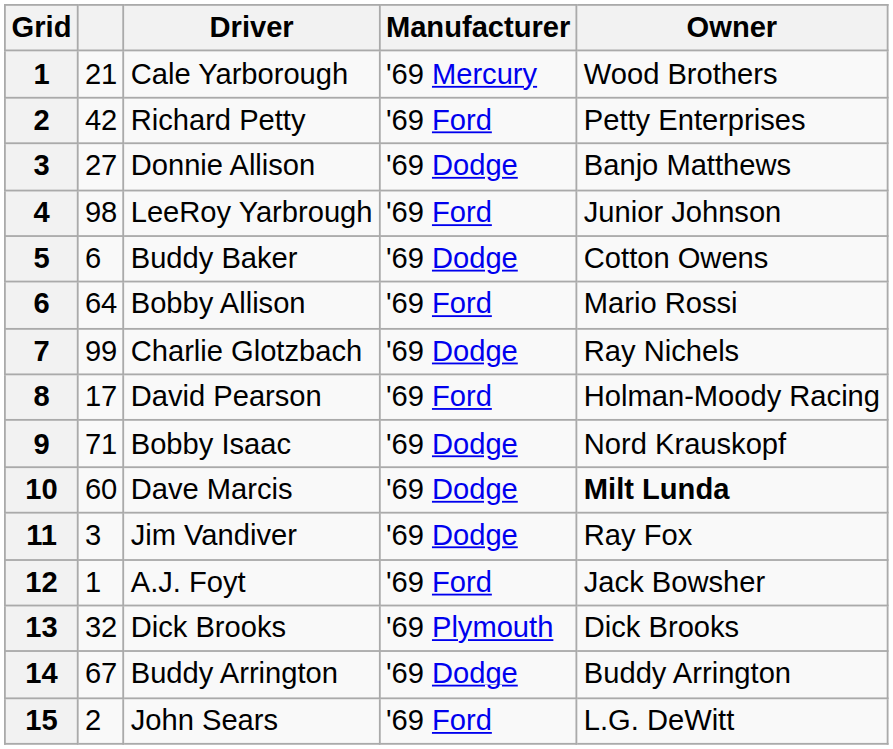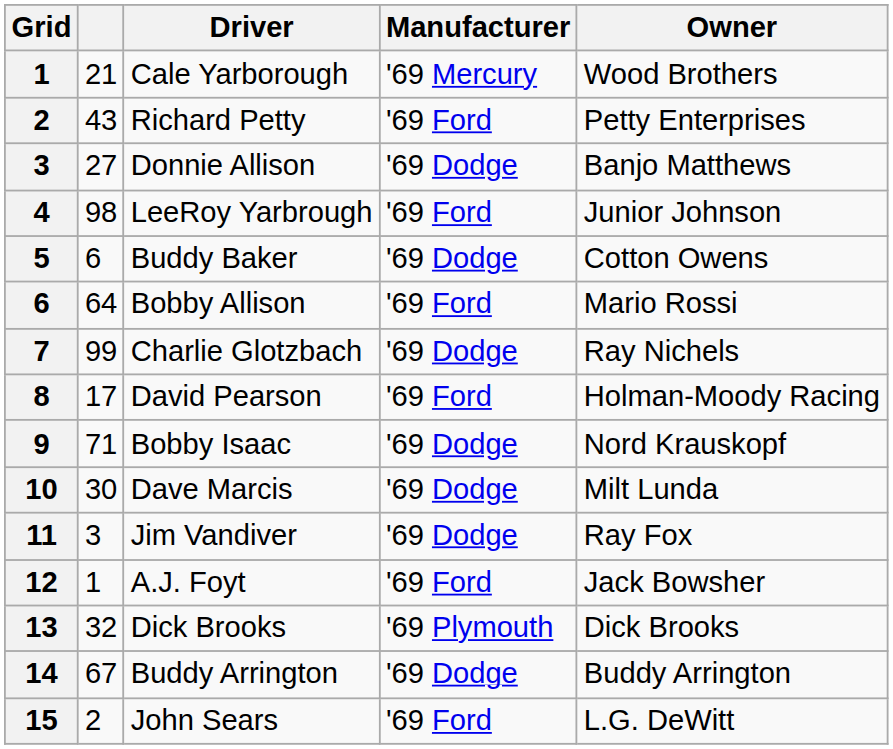Richard Petty | column 2: 42 -> 43
Dave Marcis | column 2: 60 -> 30
Dave Marcis | Owner: bold -> normal
